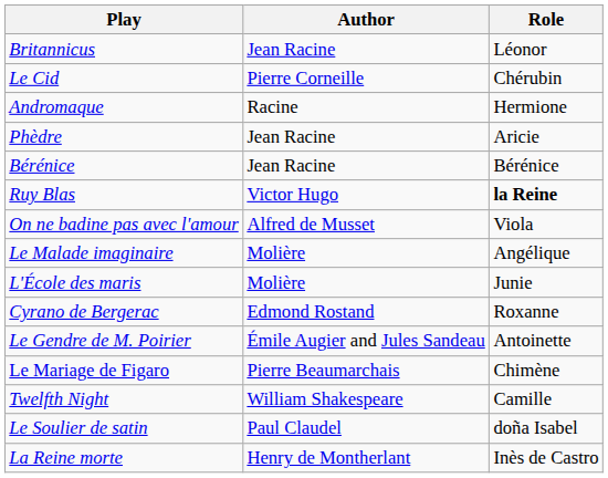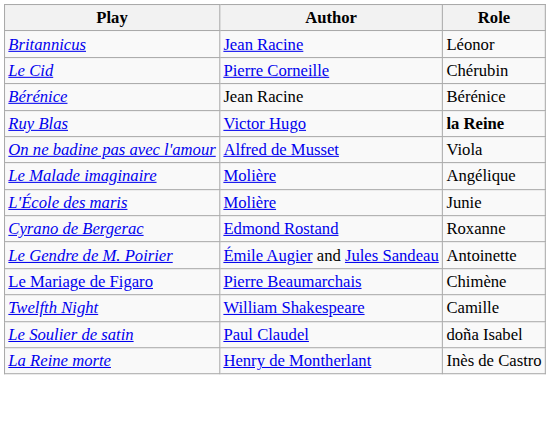- row: Andromaque | Racine | Hermione
- row: Phèdre | Jean Racine | Aricie
